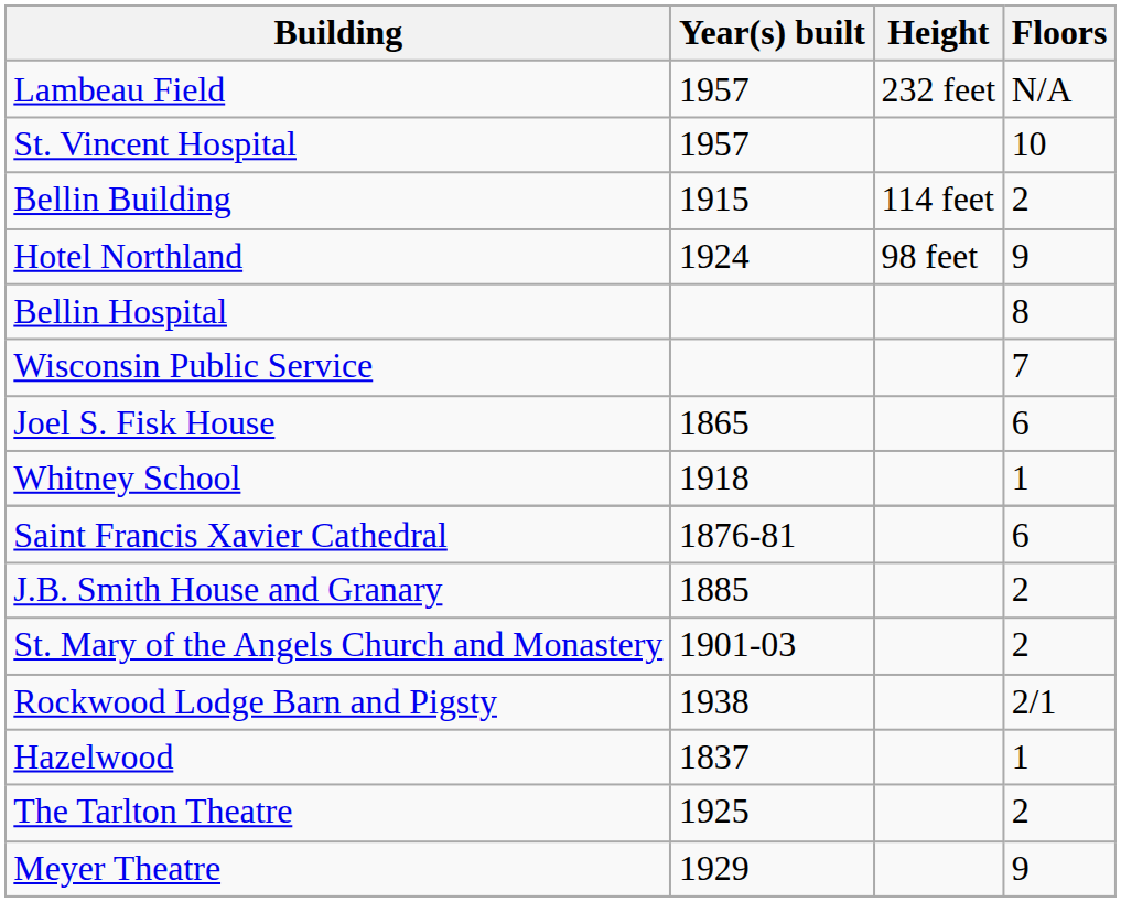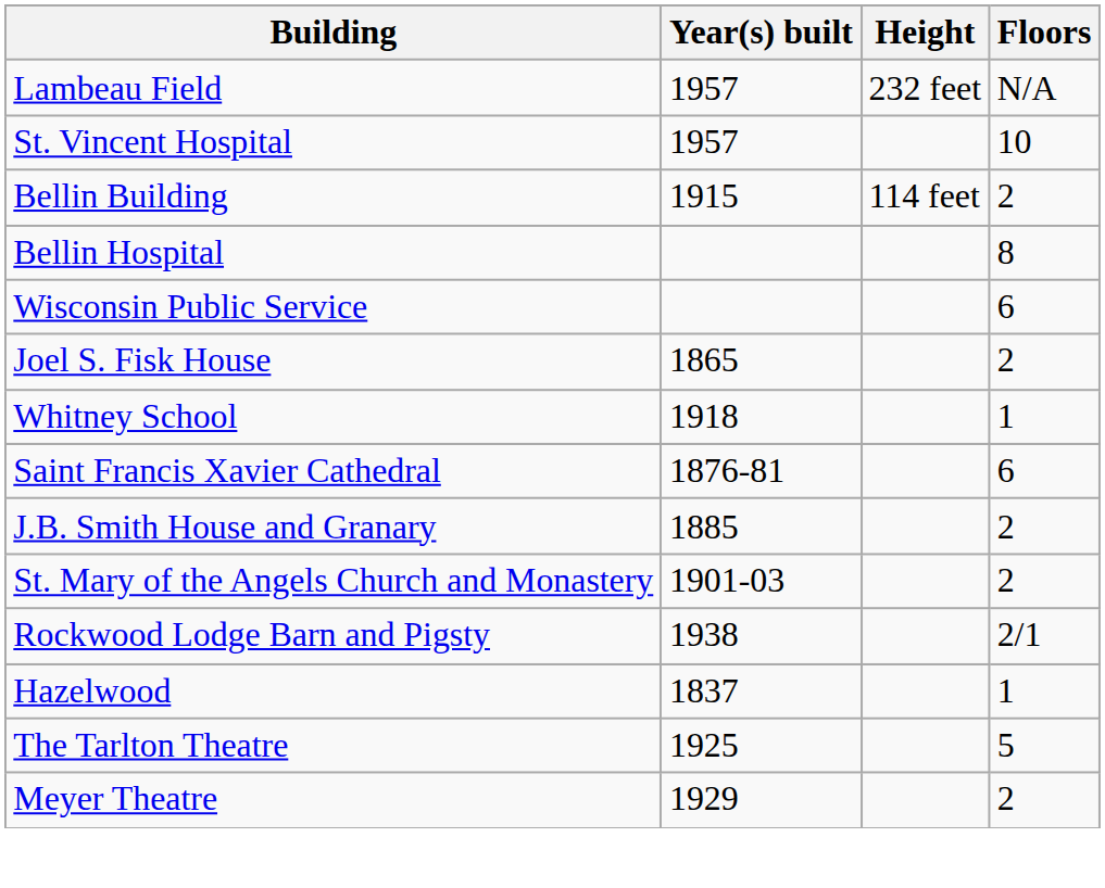- row: Hotel Northland | 1924 | 98 feet | 9
Wisconsin Public Service | Floors: 7 -> 6
Joel S. Fisk House | Floors: 6 -> 2
The Tarlton Theatre | Floors: 2 -> 5
Meyer Theatre | Floors: 9 -> 2
